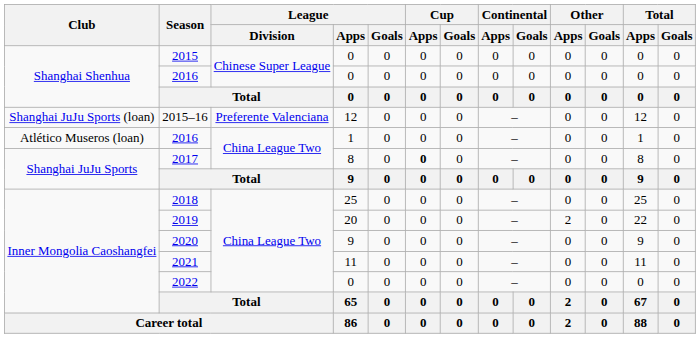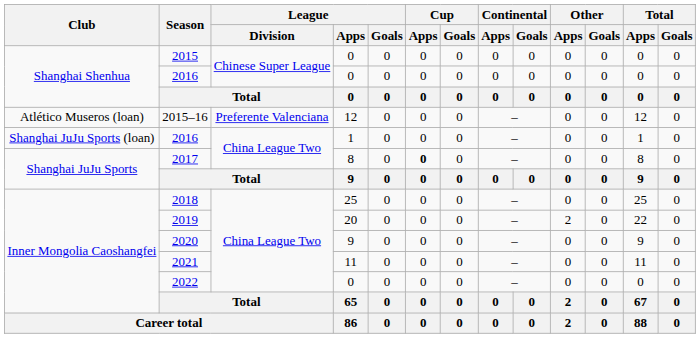2015–16 | Club: Shanghai JuJu Sports (loan) -> Atlético Museros (loan)
2016 / 1 | Club: Atlético Museros (loan) -> Shanghai JuJu Sports (loan)
